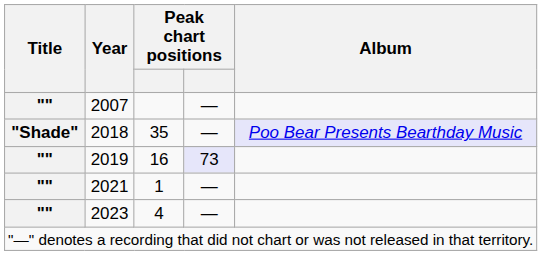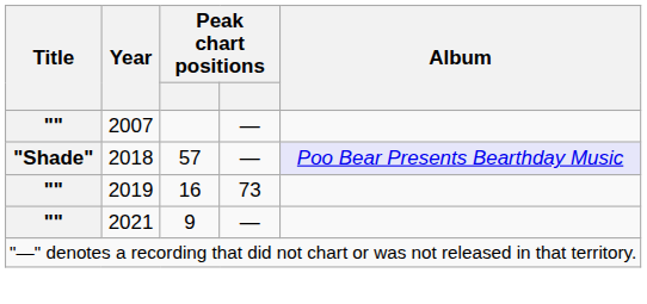2018 | column 3: 35 -> 57
2019 | column 4: lavender background -> no background
2021 | column 3: 1 -> 9
- row: "" | 2023 | 4 | —
